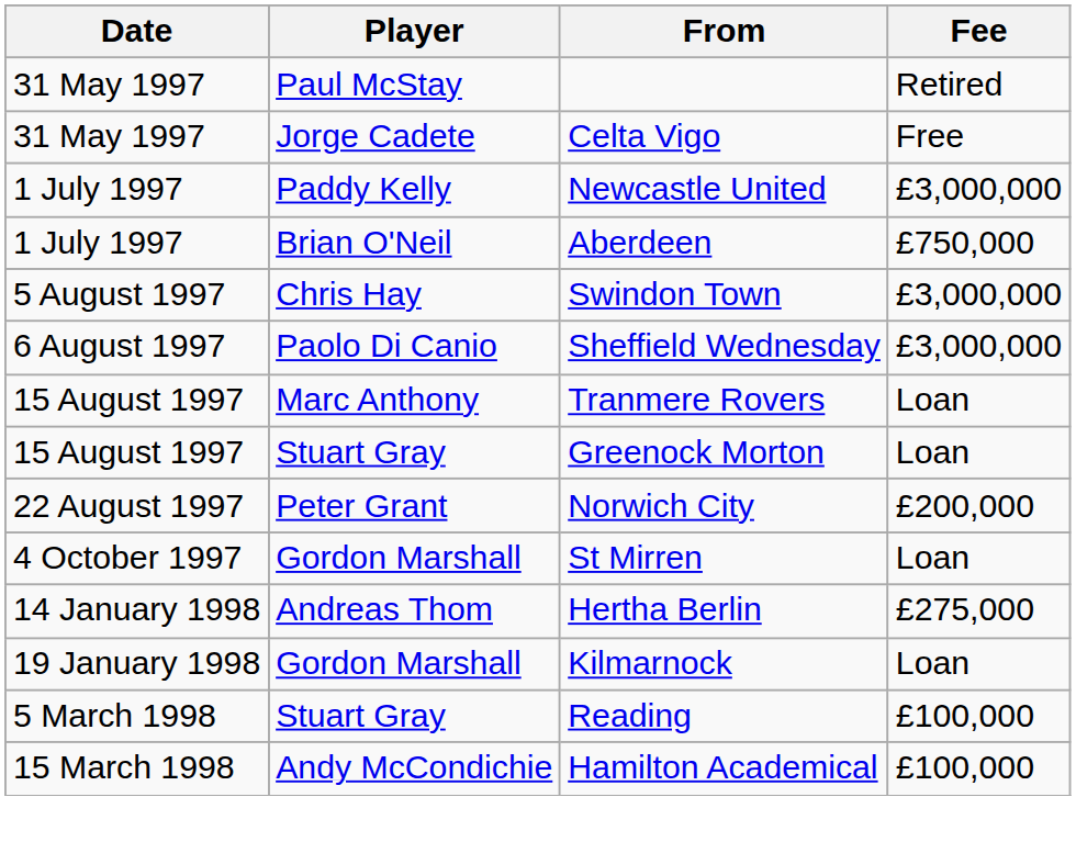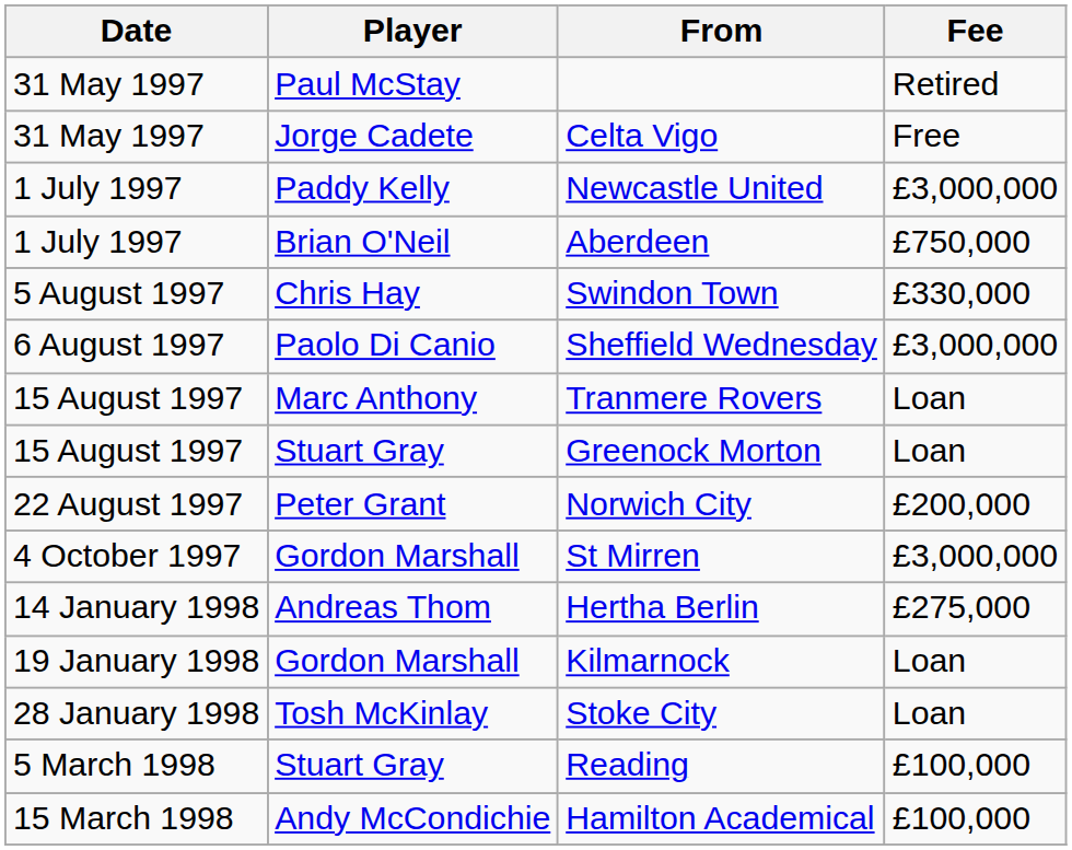Swindon Town | Fee: £3,000,000 -> £330,000
St Mirren | Fee: Loan -> £3,000,000
+ row: 28 January 1998 | Tosh McKinlay | Stoke City | Loan
